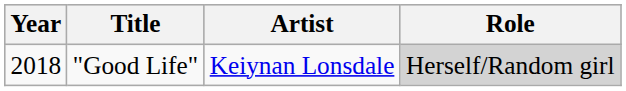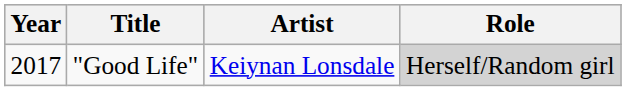"Good Life" | Year: 2018 -> 2017
